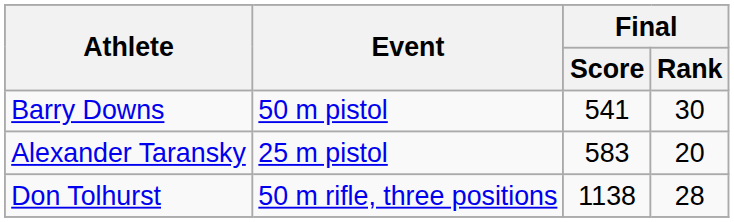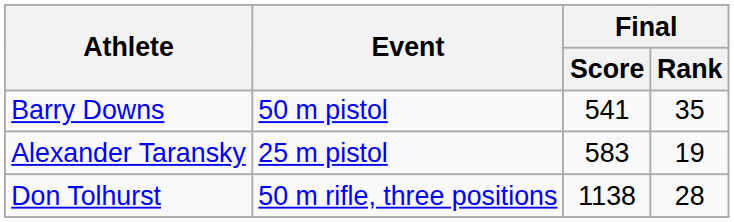Barry Downs | Final / Rank: 30 -> 35
Alexander Taransky | Final / Rank: 20 -> 19
